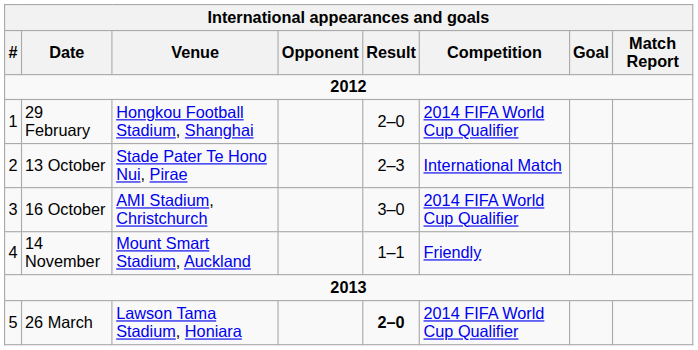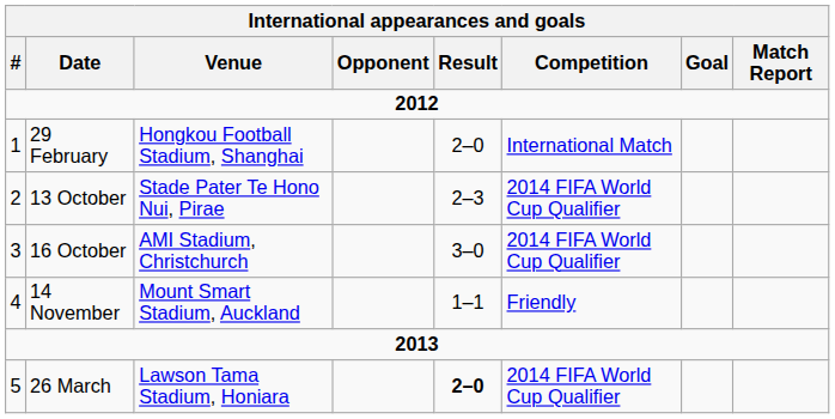29 February | Competition: 2014 FIFA World Cup Qualifier -> International Match
13 October | Competition: International Match -> 2014 FIFA World Cup Qualifier
